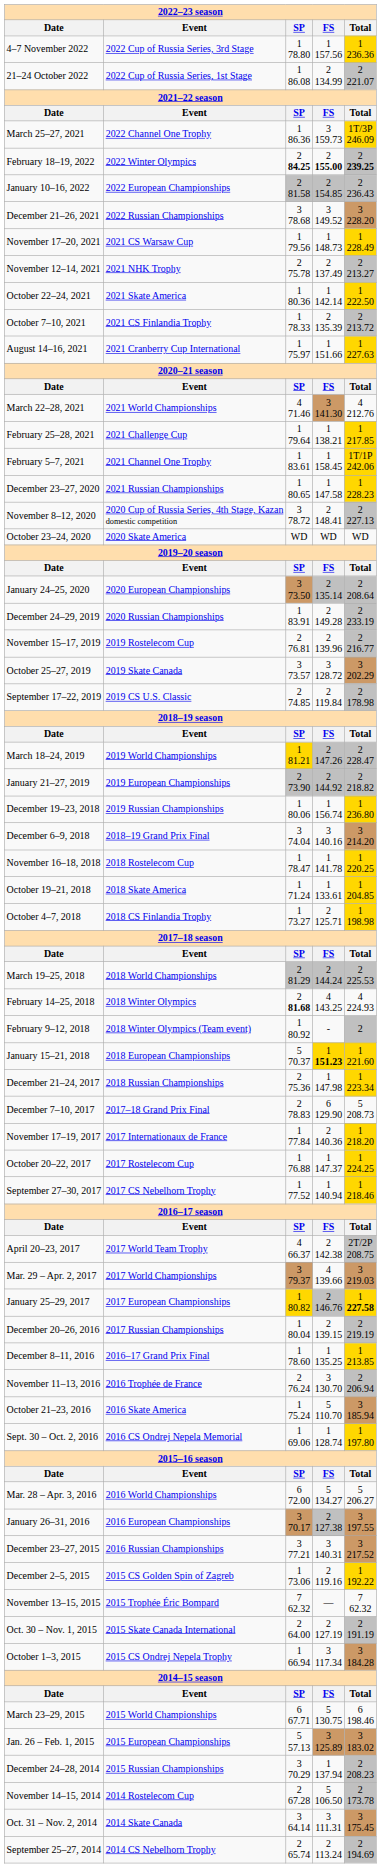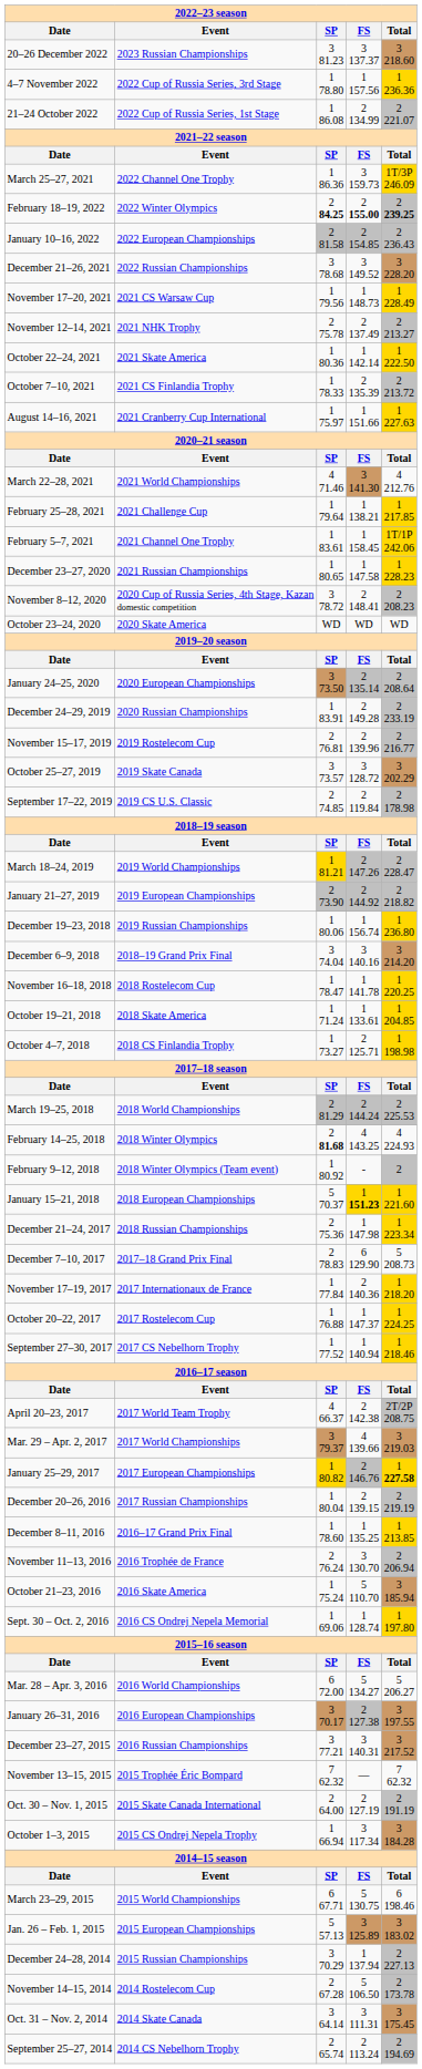+ row: 20–26 December 2022 | 2023 Russian Championships | 3 81.23 | 3 137.37 | 3 218.60
November 8–12, 2020 | column 5: 2 227.13 -> 2 208.23
- row: December 2–5, 2015 | 2015 CS Golden Spin of Zagreb | 1 73.06 | 2 119.16 | 1 192.22
December 24–28, 2014 | column 5: 2 208.23 -> 2 227.13
